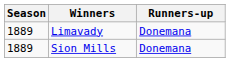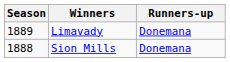Sion Mills | Season: 1889 -> 1888
